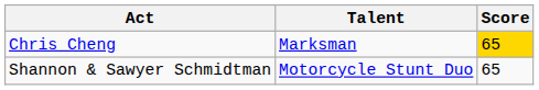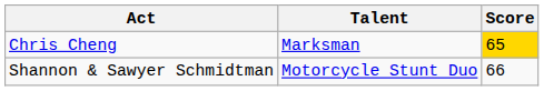Shannon & Sawyer Schmidtman | Score: 65 -> 66
